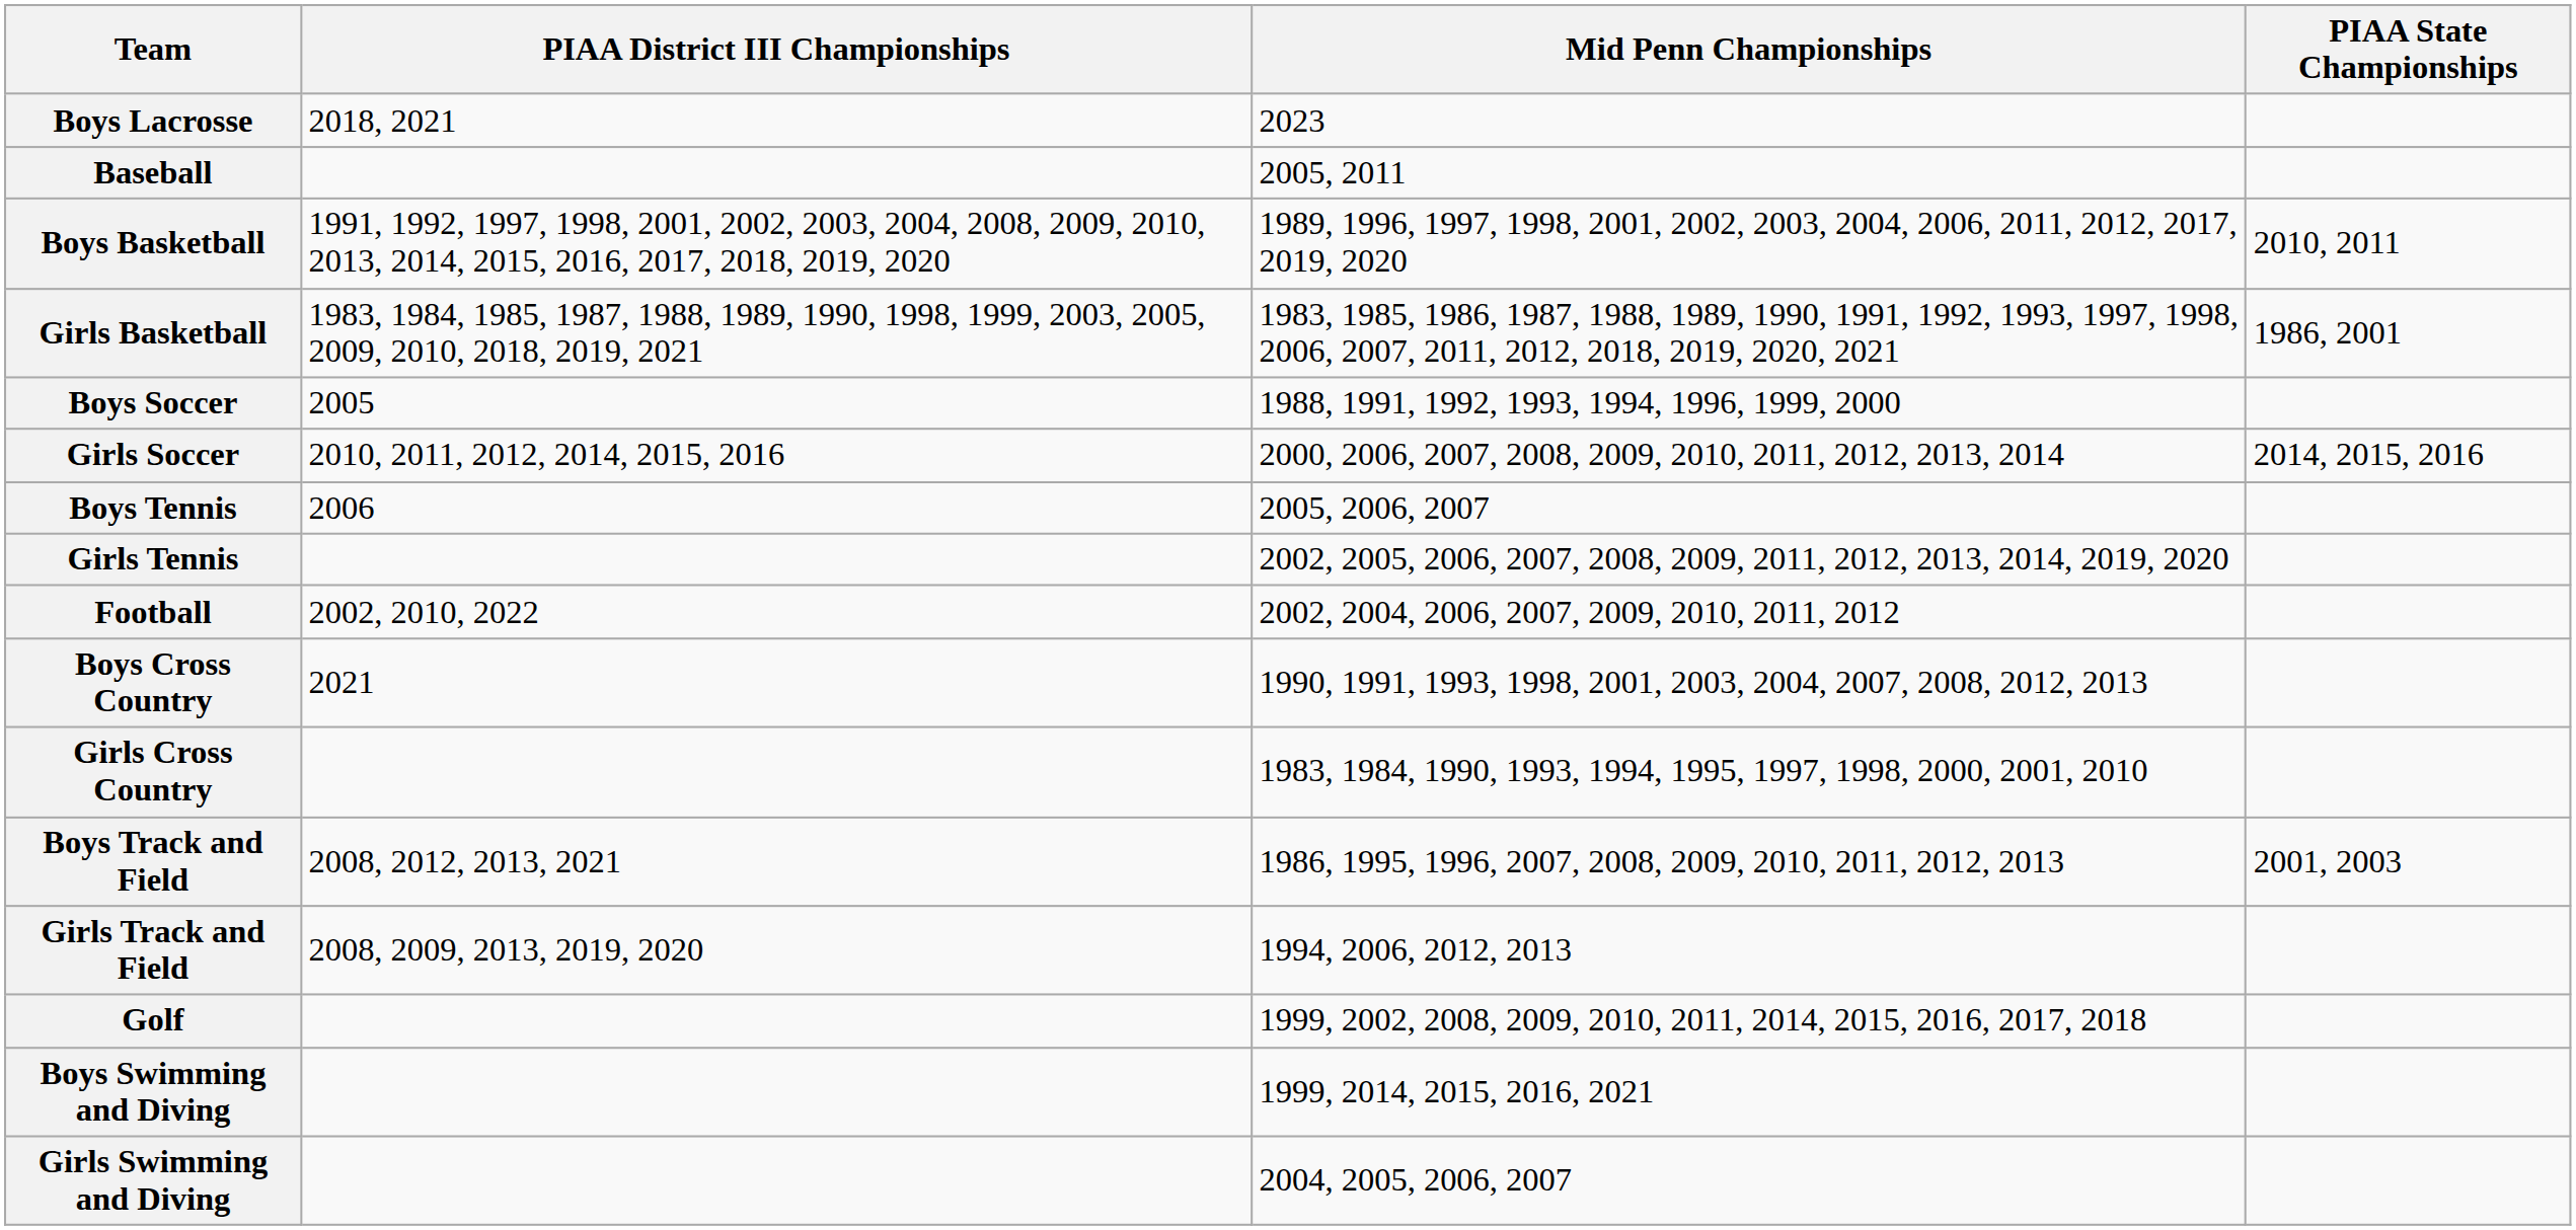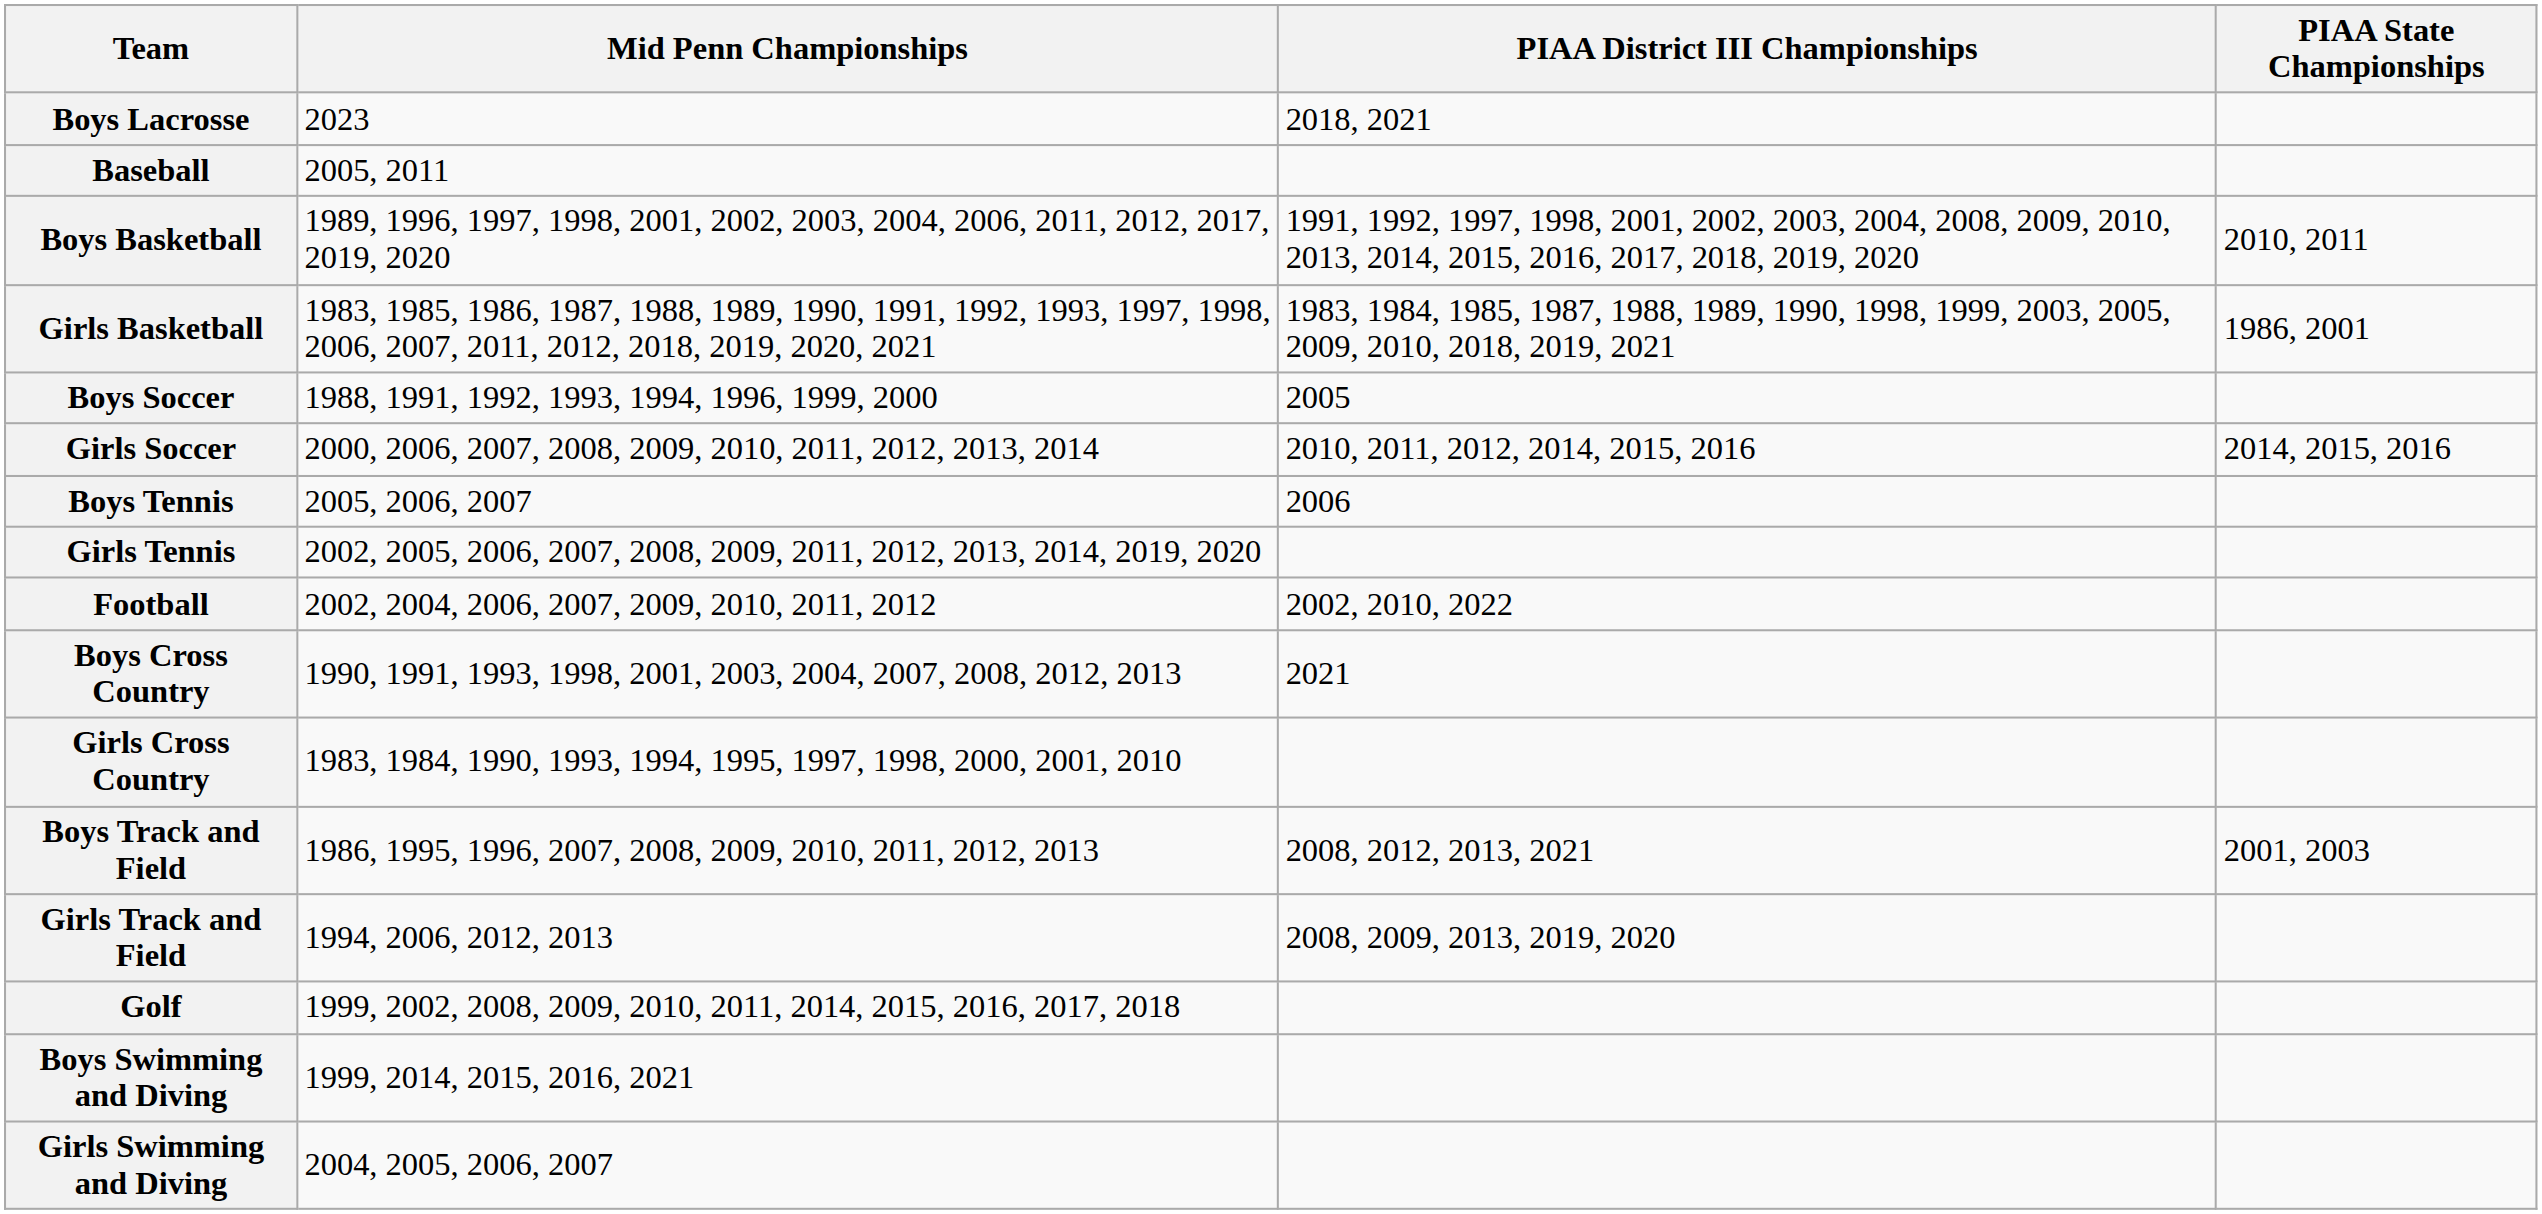columns swapped: Mid Penn Championships <-> PIAA District III Championships
